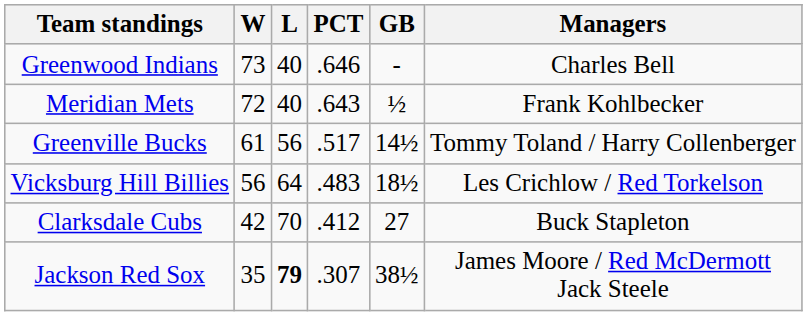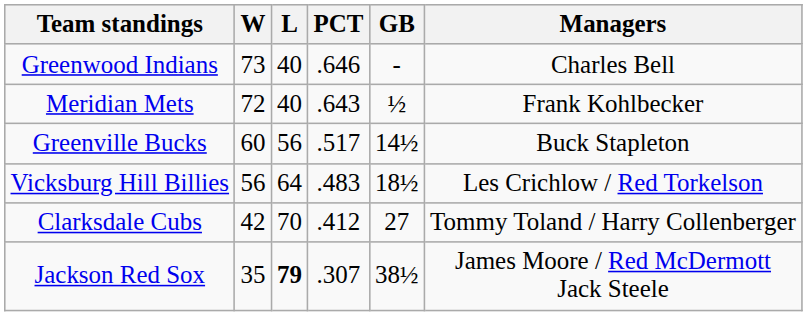Greenville Bucks | W: 61 -> 60
Greenville Bucks | Managers: Tommy Toland / Harry Collenberger -> Buck Stapleton
Clarksdale Cubs | Managers: Buck Stapleton -> Tommy Toland / Harry Collenberger
